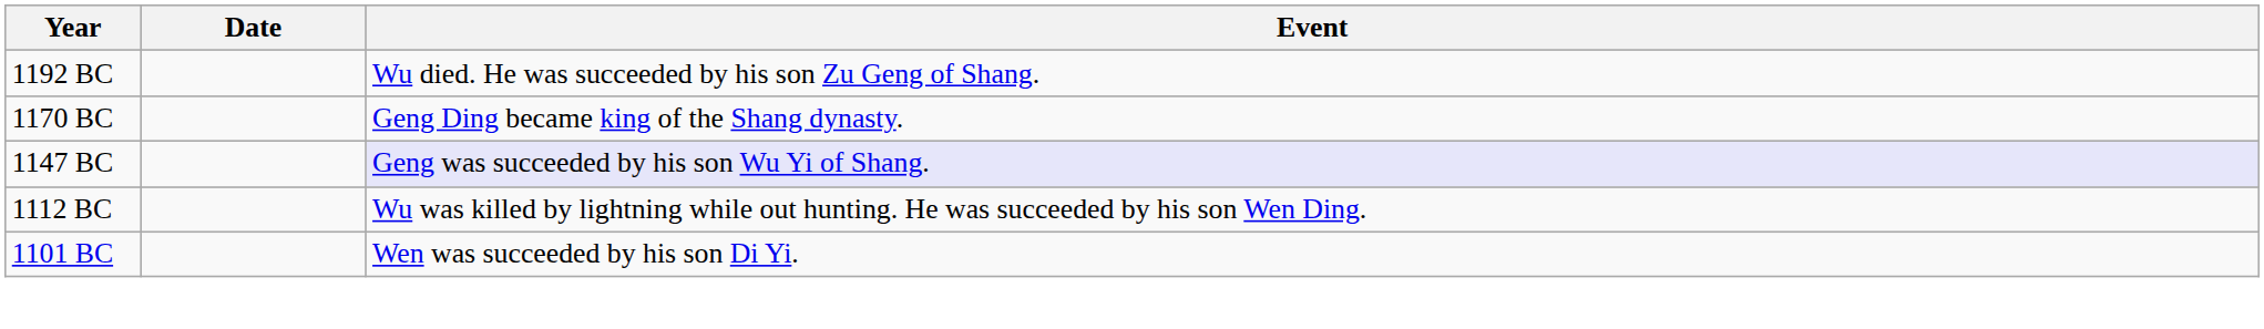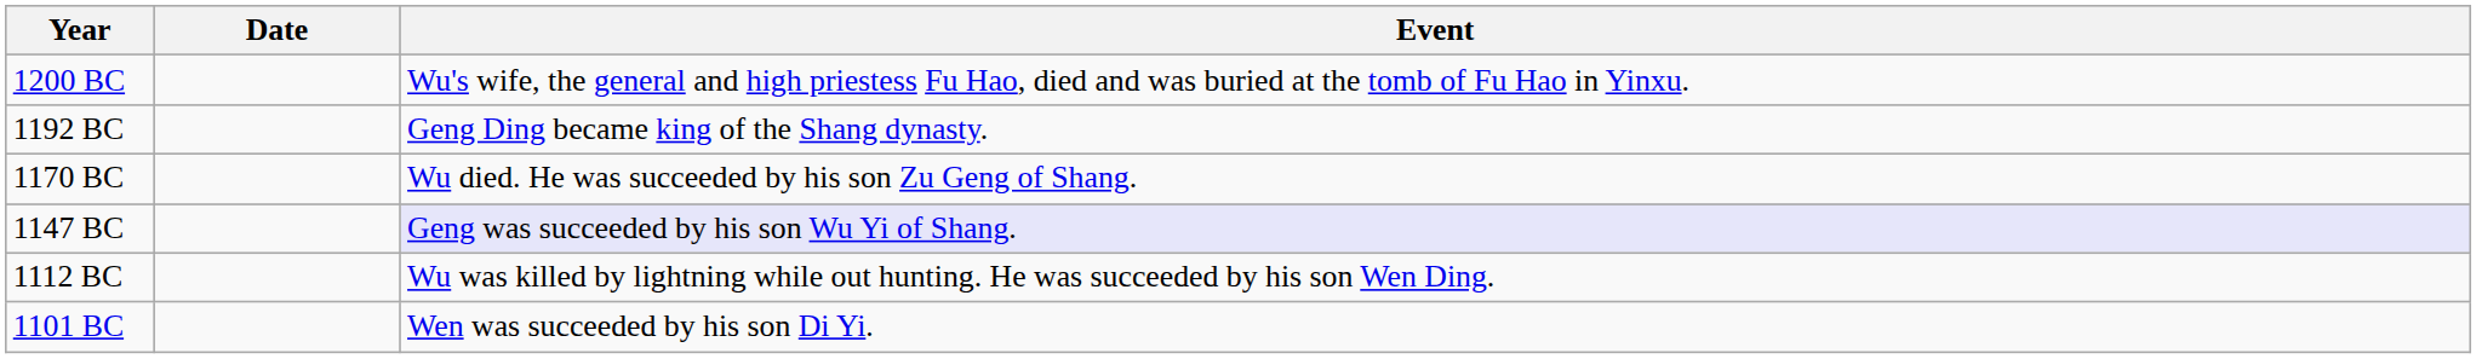+ row: 1200 BC | Wu's wife, the general and high priestess Fu Hao, died and was buried at the tomb of Fu Hao in Yinxu.
1192 BC | Event: Wu died. He was succeeded by his son Zu Geng of Shang. -> Geng Ding became king of the Shang dynasty.
1170 BC | Event: Geng Ding became king of the Shang dynasty. -> Wu died. He was succeeded by his son Zu Geng of Shang.
